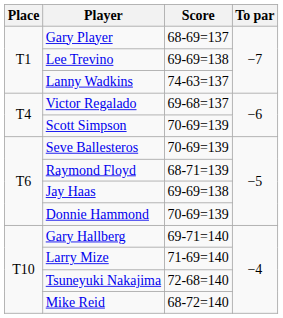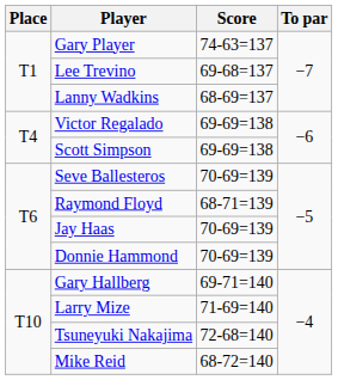Gary Player | Score: 68-69=137 -> 74-63=137
Lee Trevino | Score: 69-69=138 -> 69-68=137
Lanny Wadkins | Score: 74-63=137 -> 68-69=137
Victor Regalado | Score: 69-68=137 -> 69-69=138
Scott Simpson | Score: 70-69=139 -> 69-69=138
Jay Haas | Score: 69-69=138 -> 70-69=139
